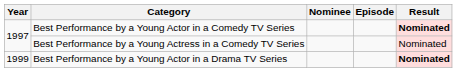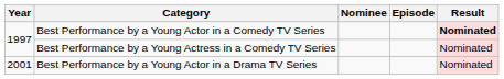Best Performance by a Young Actor in a Drama TV Series | Year: 1999 -> 2001
Best Performance by a Young Actor in a Drama TV Series | Result: bold -> normal
